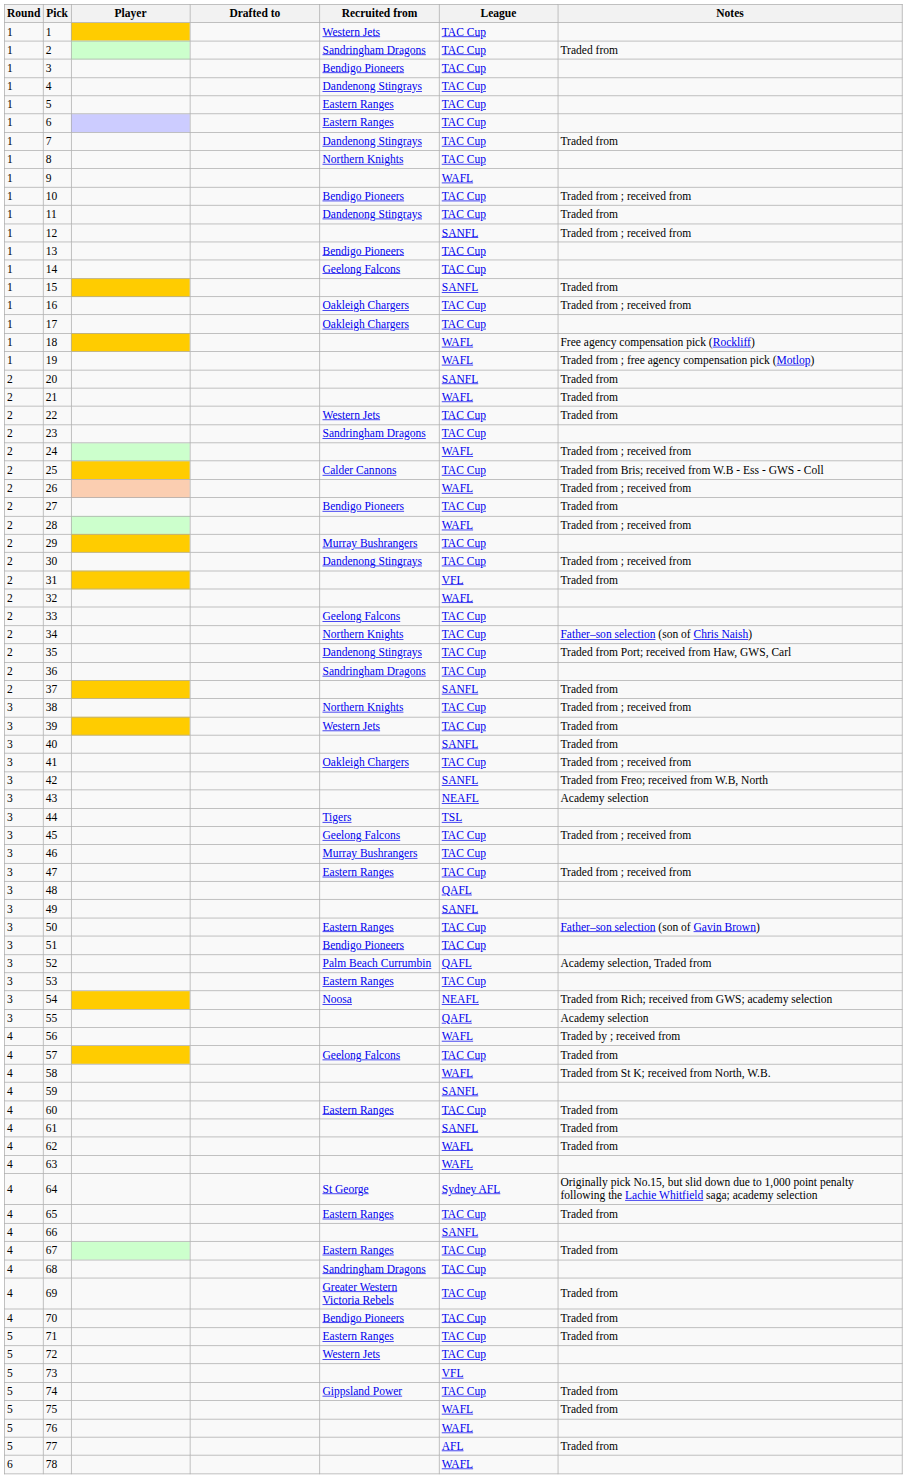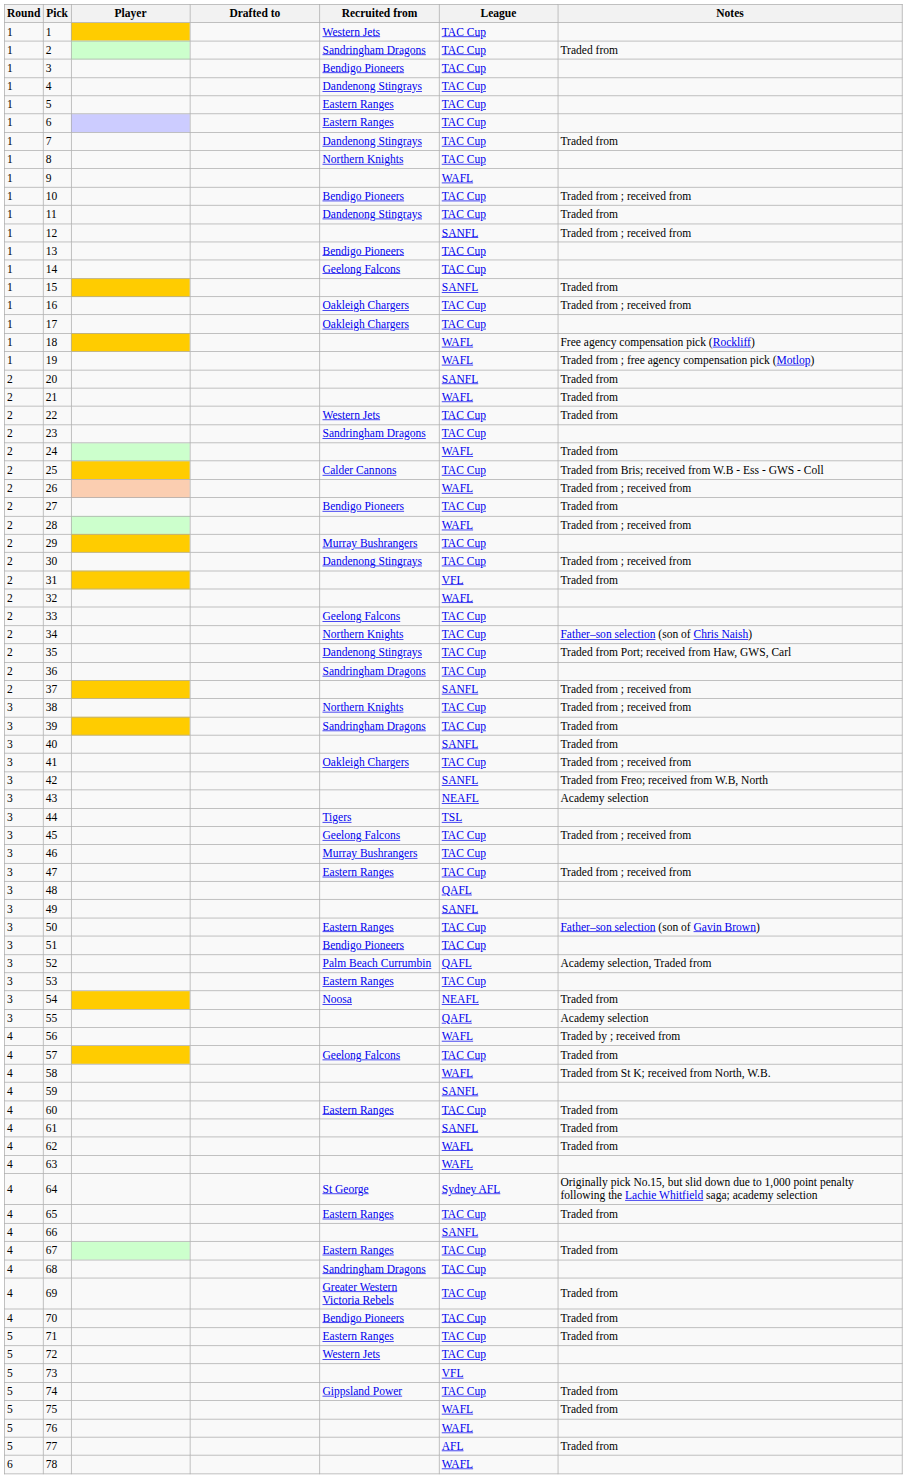24 | Notes: Traded from ; received from -> Traded from
37 | Notes: Traded from -> Traded from ; received from
39 | Recruited from: Western Jets -> Sandringham Dragons
54 | Notes: Traded from Rich; received from GWS; academy selection -> Traded from
